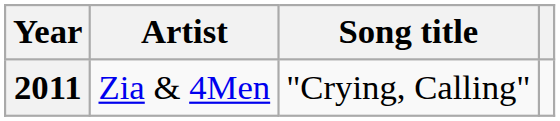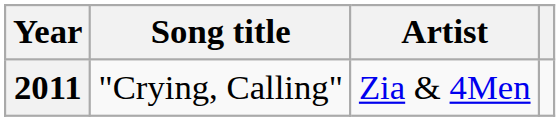columns swapped: Song title <-> Artist
